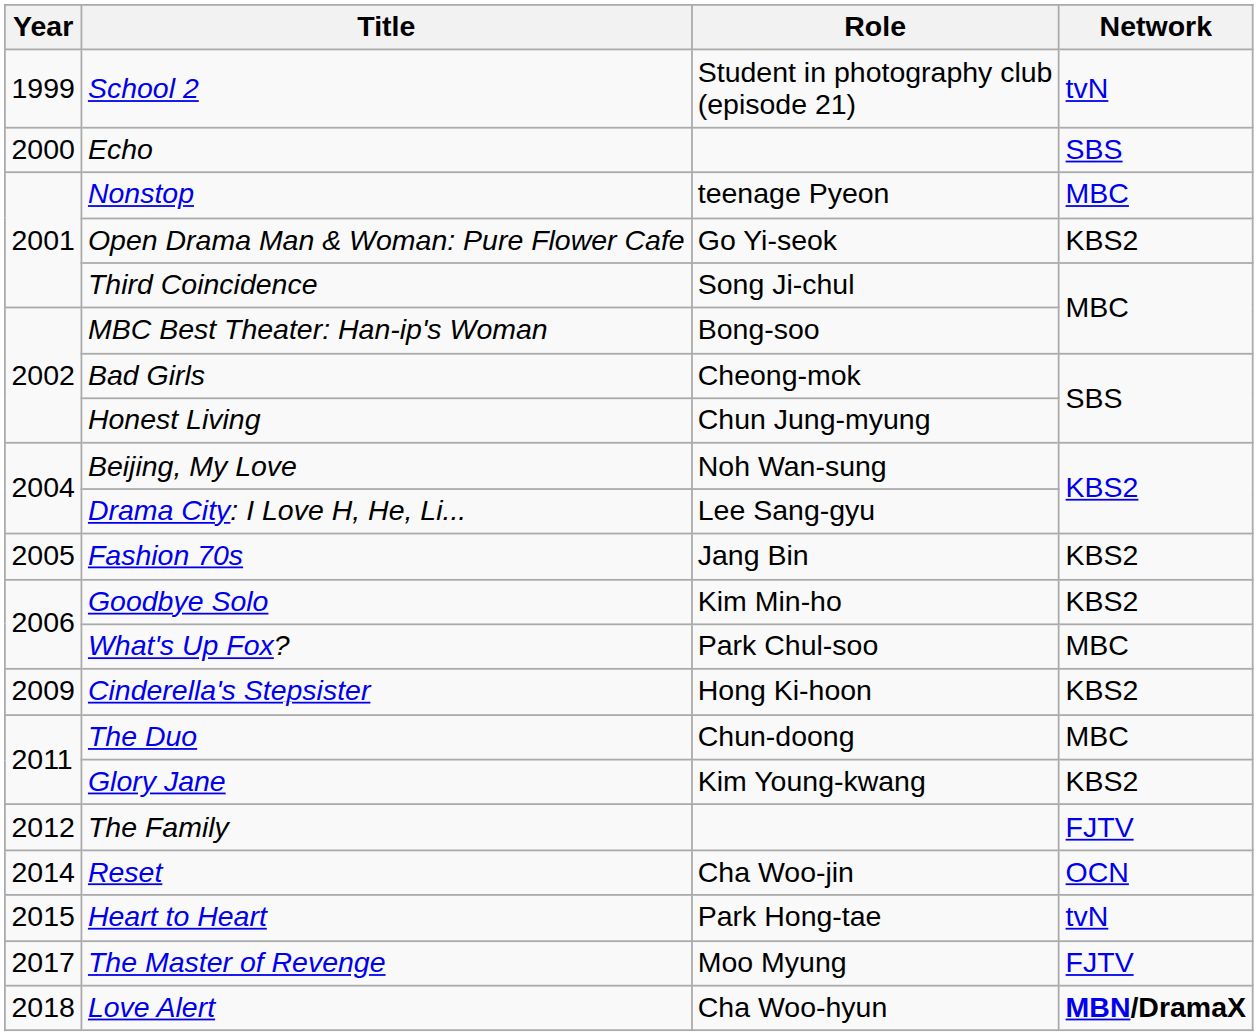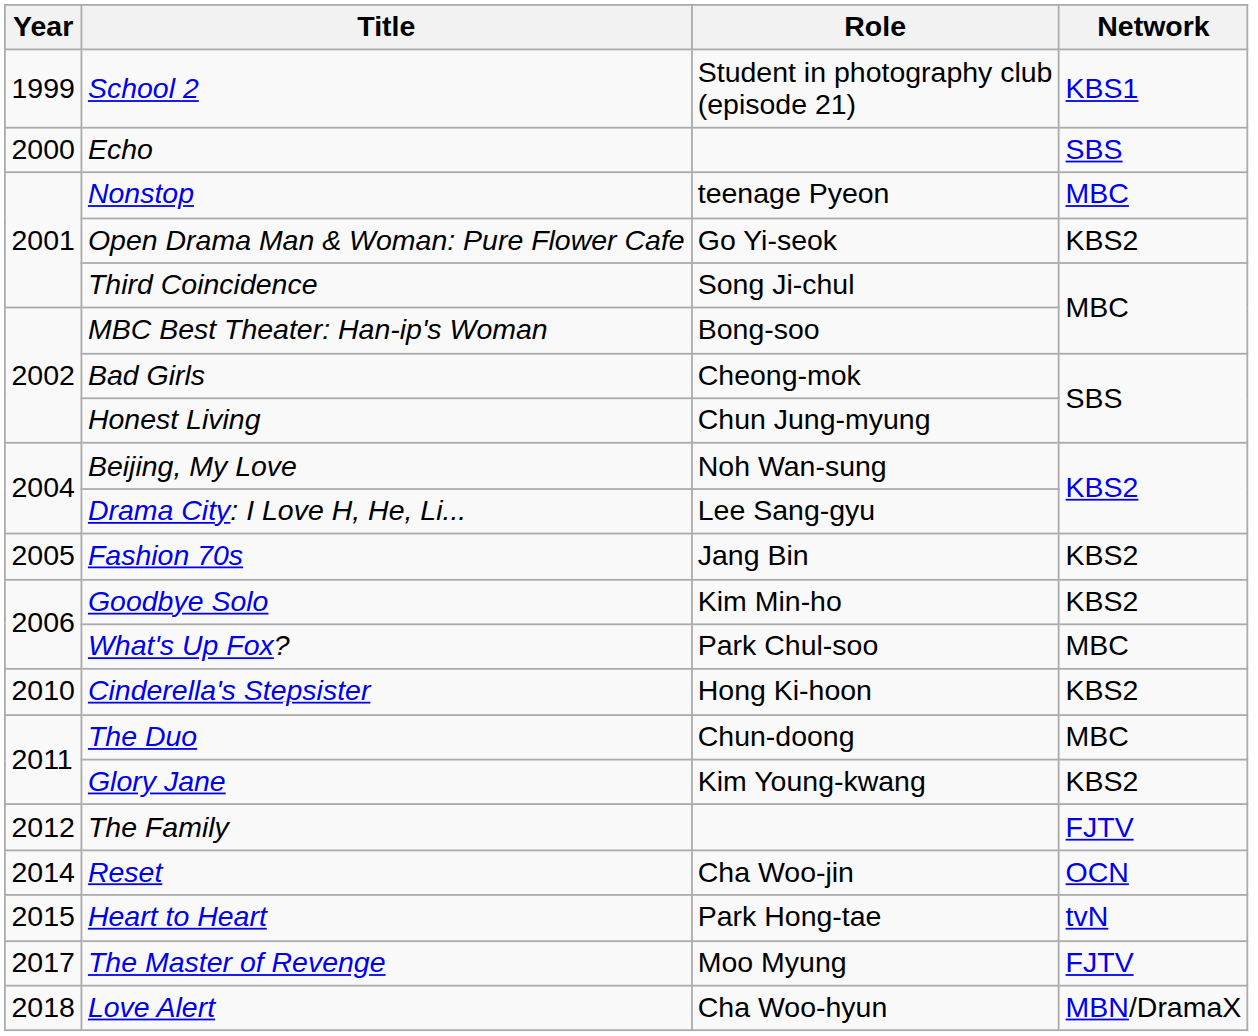School 2 | Network: tvN -> KBS1
Cinderella's Stepsister | Year: 2009 -> 2010
Love Alert | Network: bold -> normal
